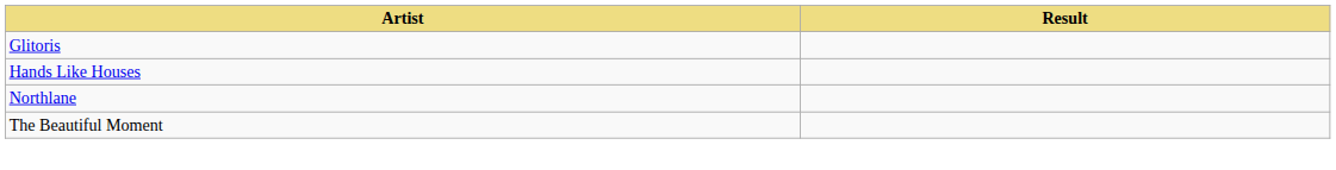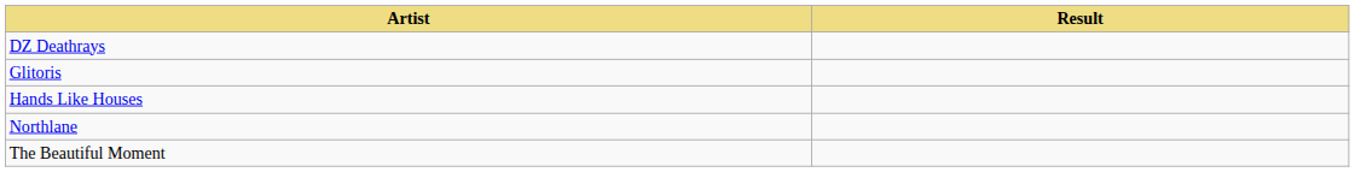+ row: DZ Deathrays
